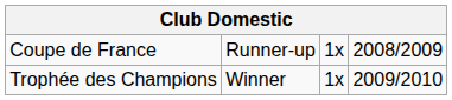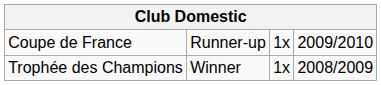Coupe de France | column 4: 2008/2009 -> 2009/2010
Trophée des Champions | column 4: 2009/2010 -> 2008/2009
